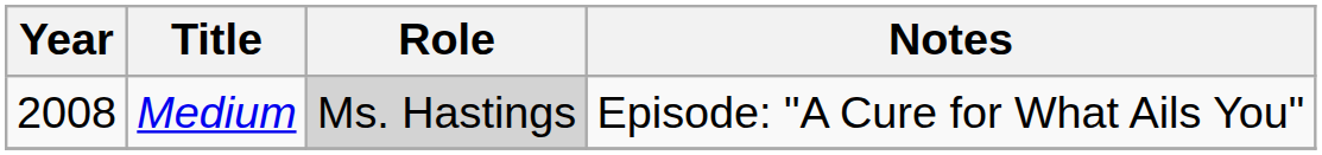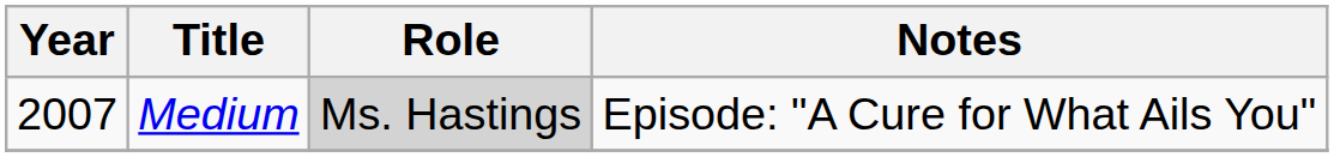Medium | Year: 2008 -> 2007
